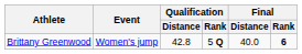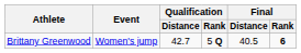Brittany Greenwood | Qualification / Distance: 42.8 -> 42.7
Brittany Greenwood | Final / Distance: 40.0 -> 40.5
